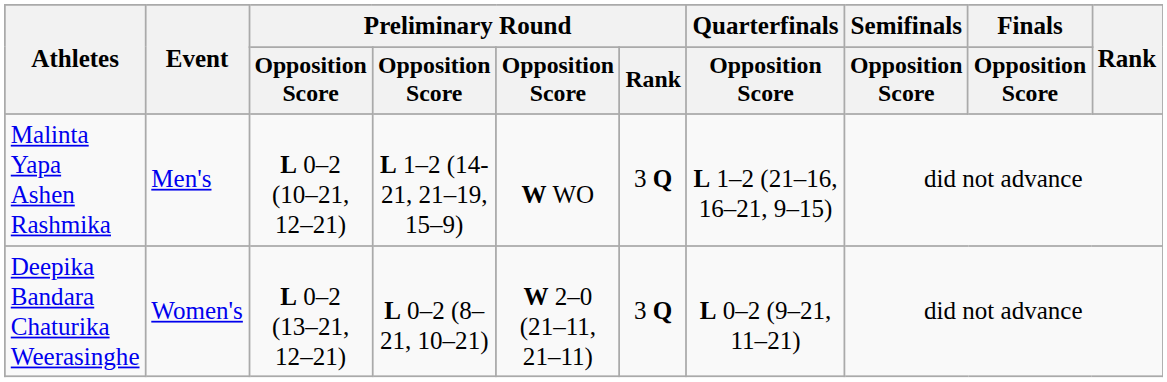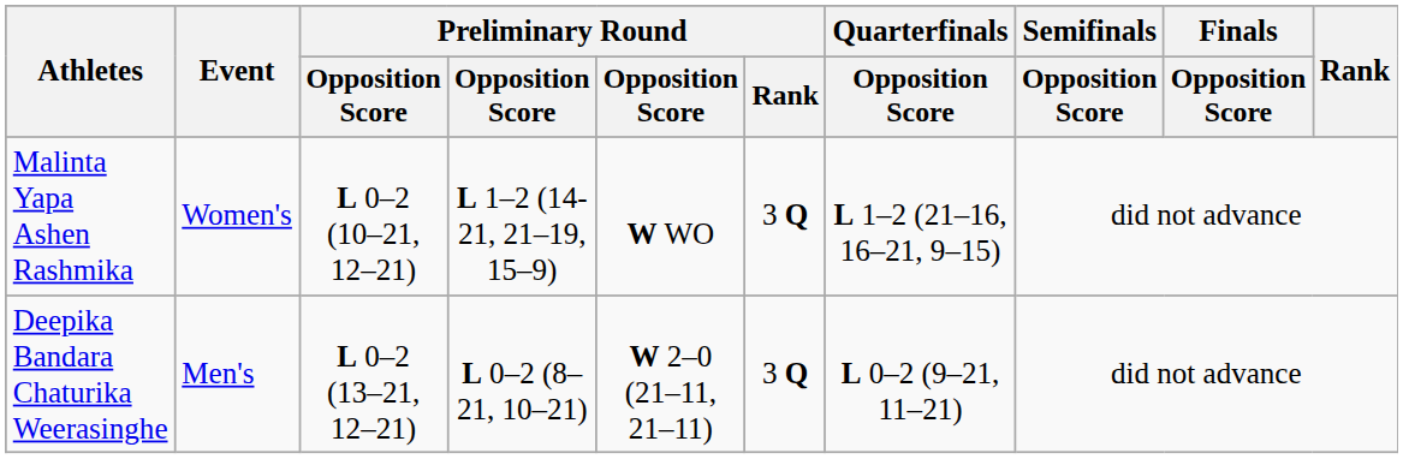Malinta Yapa Ashen Rashmika | Event: Men's -> Women's
Deepika Bandara Chaturika Weerasinghe | Event: Women's -> Men's
